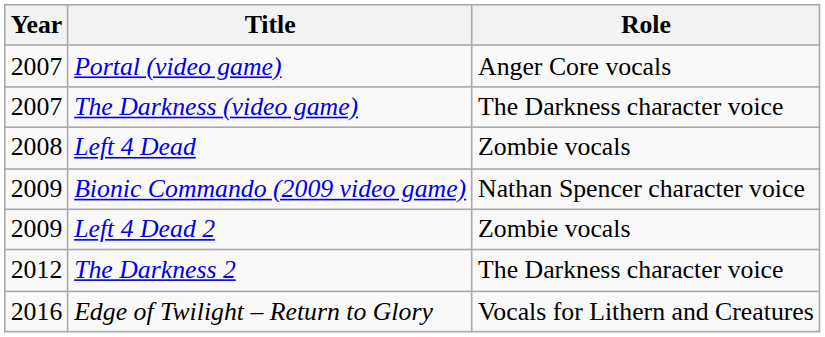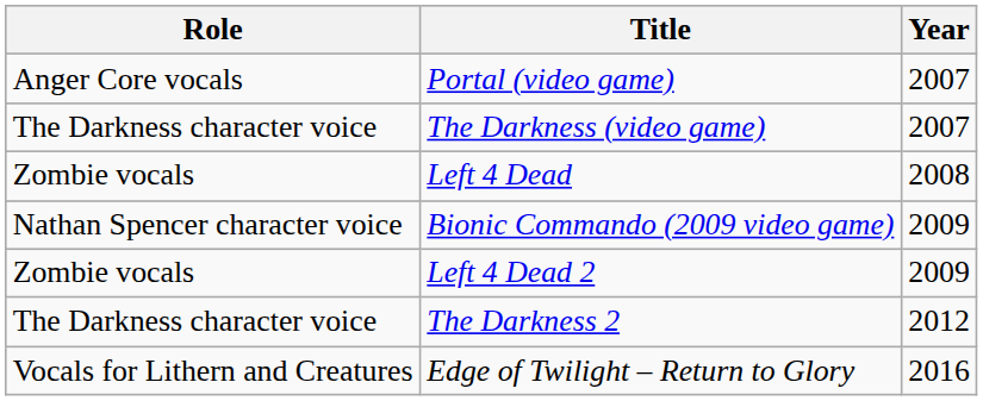columns swapped: Year <-> Role
